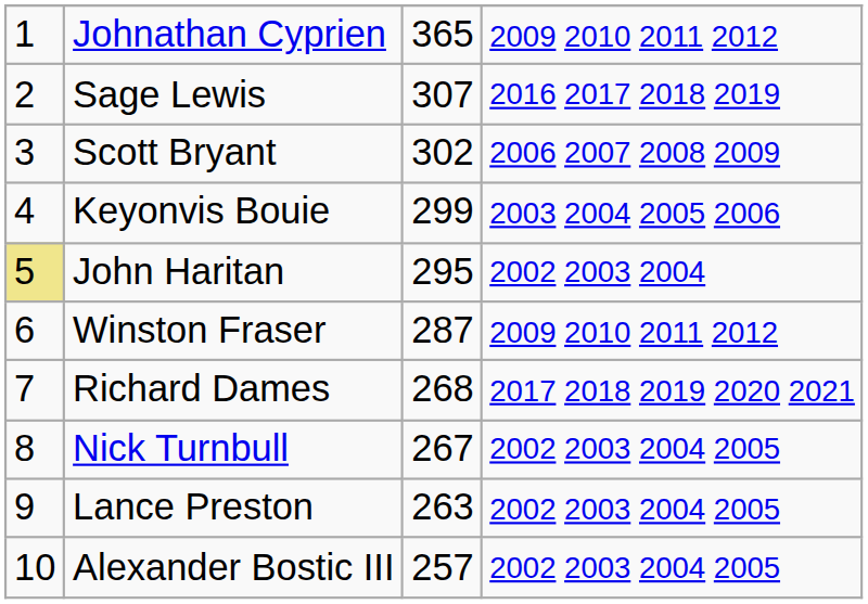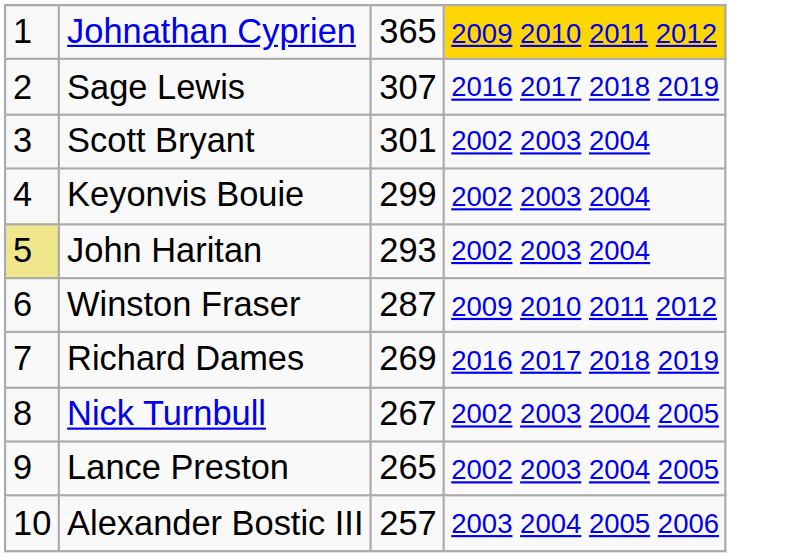Johnathan Cyprien | column 4: no background -> gold background
Scott Bryant | column 3: 302 -> 301
Scott Bryant | column 4: 2006 2007 2008 2009 -> 2002 2003 2004
Keyonvis Bouie | column 4: 2003 2004 2005 2006 -> 2002 2003 2004
John Haritan | column 3: 295 -> 293
Richard Dames | column 3: 268 -> 269
Richard Dames | column 4: 2017 2018 2019 2020 2021 -> 2016 2017 2018 2019
Lance Preston | column 3: 263 -> 265
Alexander Bostic III | column 4: 2002 2003 2004 2005 -> 2003 2004 2005 2006
